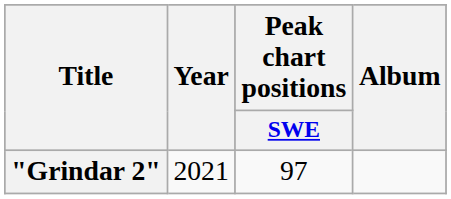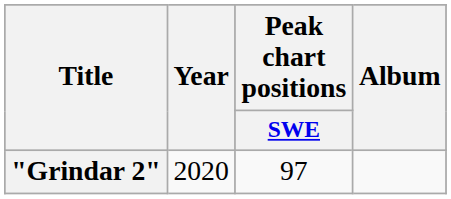"Grindar 2" | Year: 2021 -> 2020
